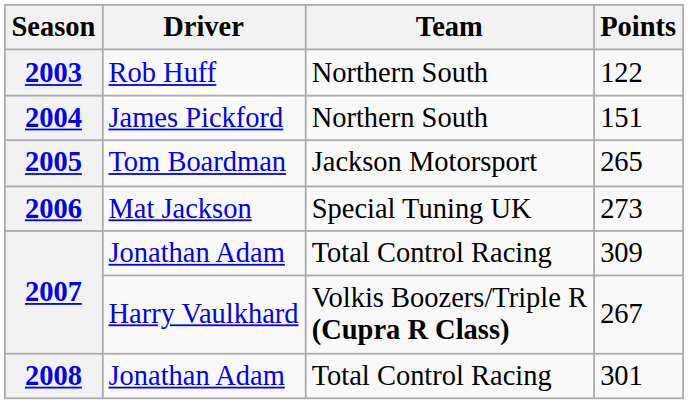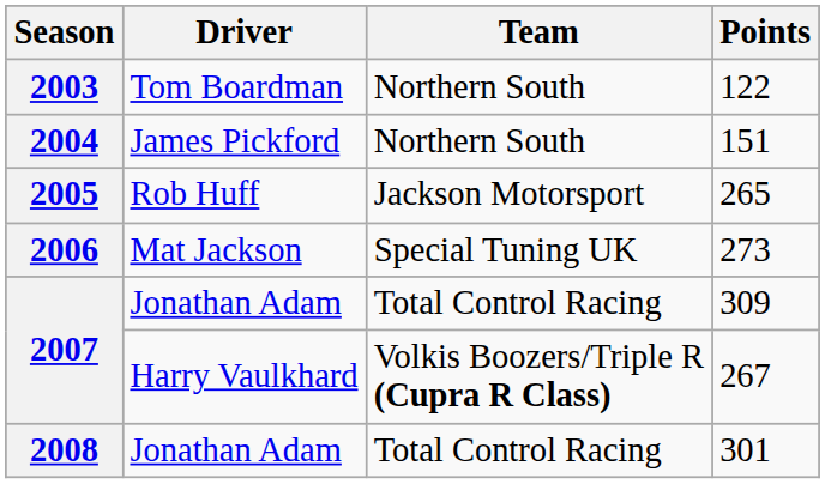122 | Driver: Rob Huff -> Tom Boardman
265 | Driver: Tom Boardman -> Rob Huff
